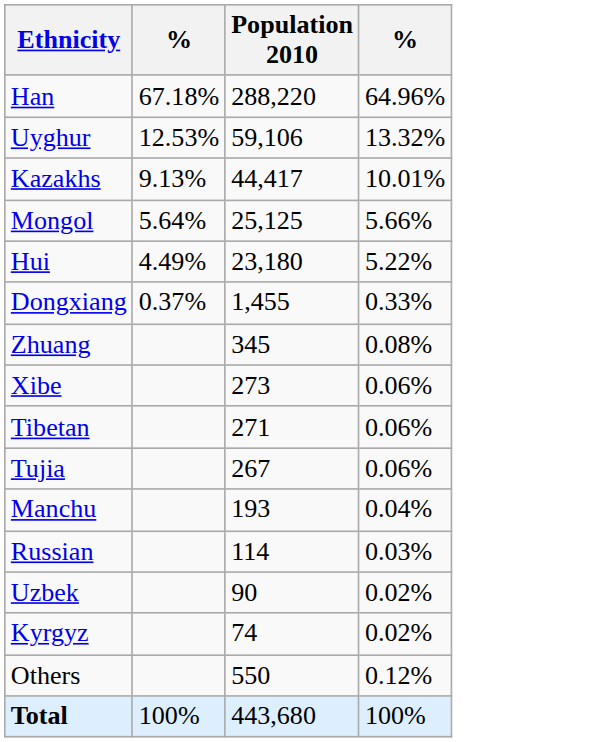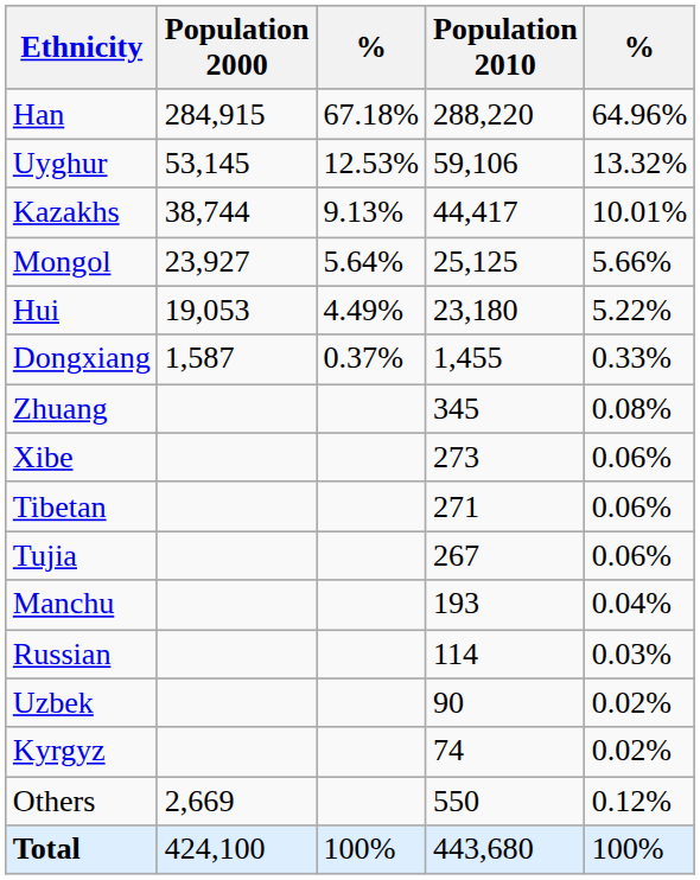+ column: Population 2000 | 284,915 | 53,145 | 38,744 | 23,927 | 19,053 | 1,587 | 2,669 | 424,100
